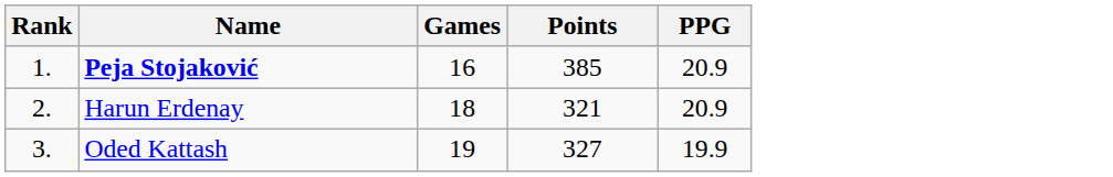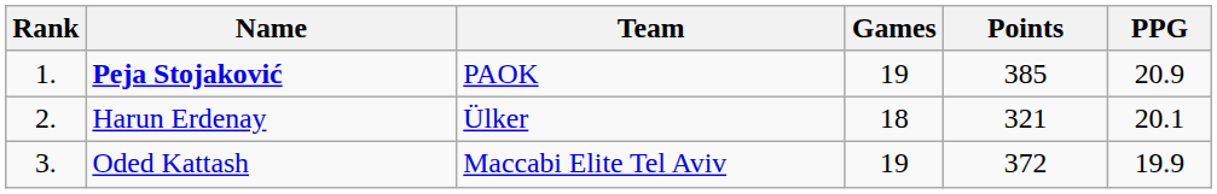+ column: Team | PAOK | Ülker | Maccabi Elite Tel Aviv
Peja Stojaković | Games: 16 -> 19
Harun Erdenay | PPG: 20.9 -> 20.1
Oded Kattash | Points: 327 -> 372
